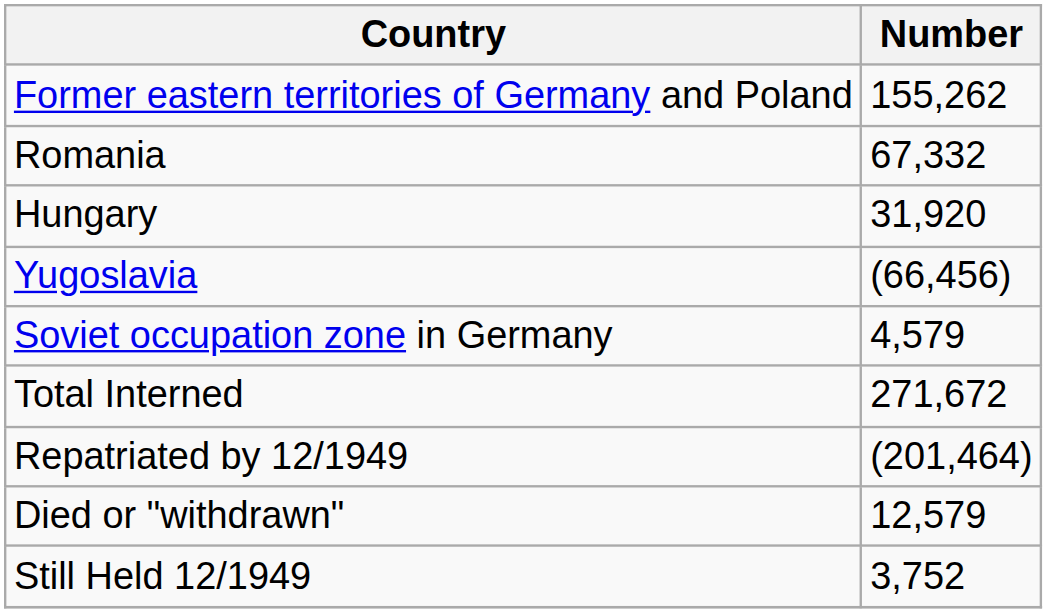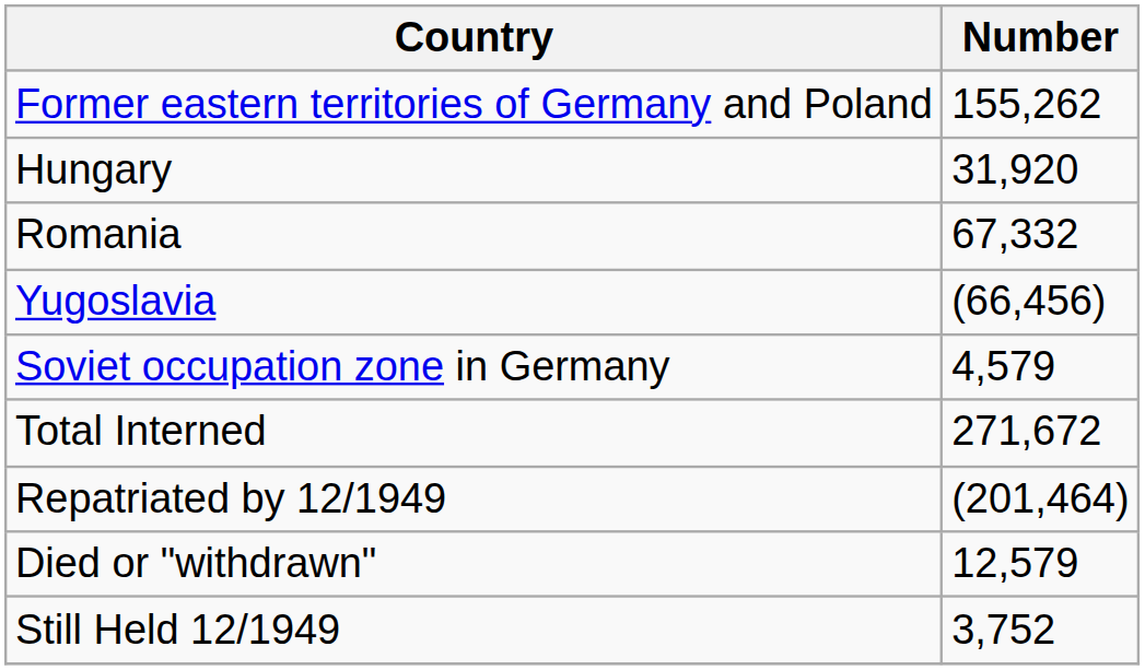rows swapped: Romania <-> Hungary
